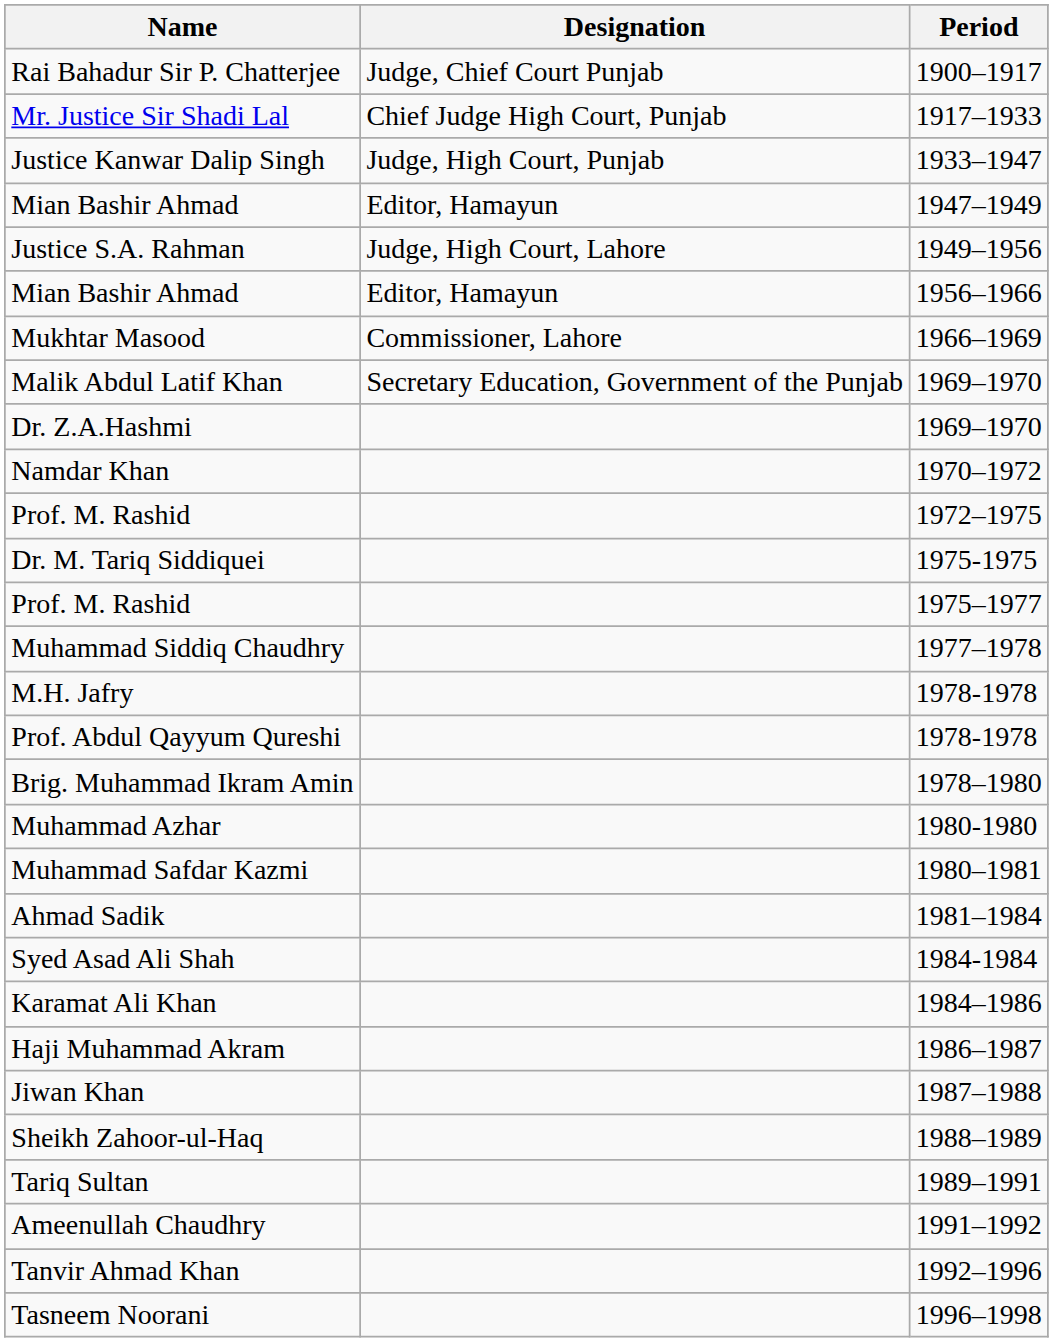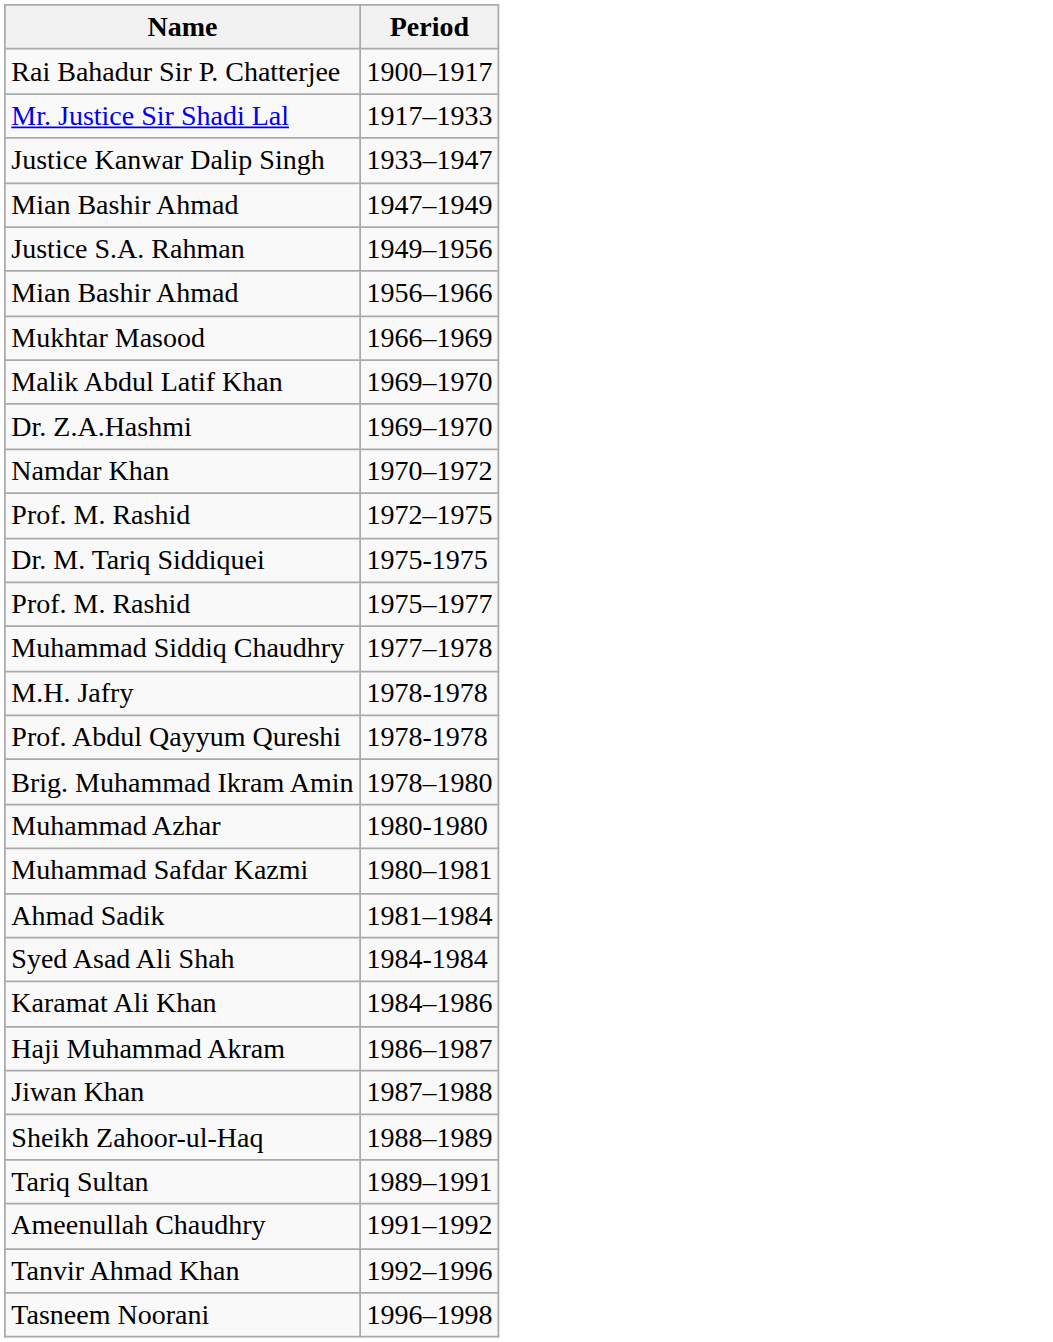- column: Designation | Judge, Chief Court Punjab | Chief Judge High Court, Punjab | Judge, High Court, Punjab | Editor, Hamayun | Judge, High Court, Lahore | Editor, Hamayun | Commissioner, Lahore | Secretary Education, Government of the Punjab
